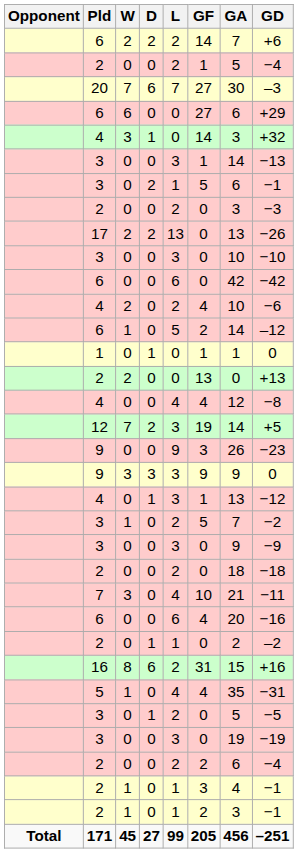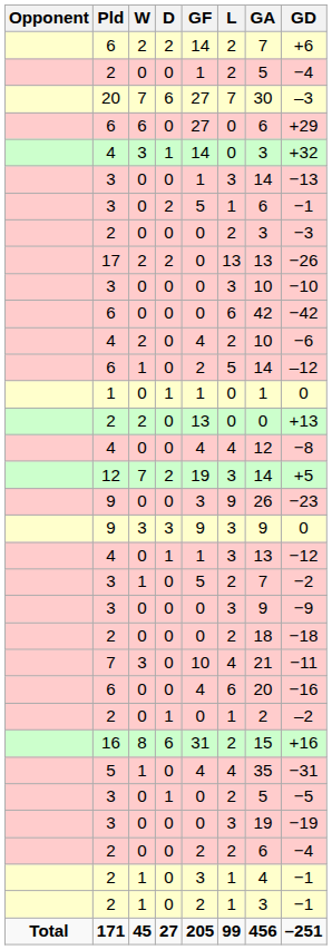columns swapped: L <-> GF
